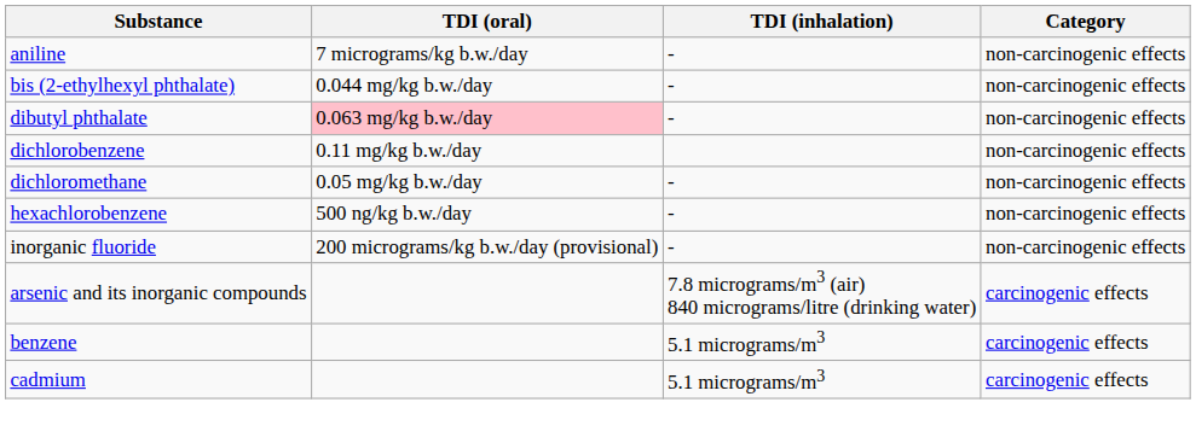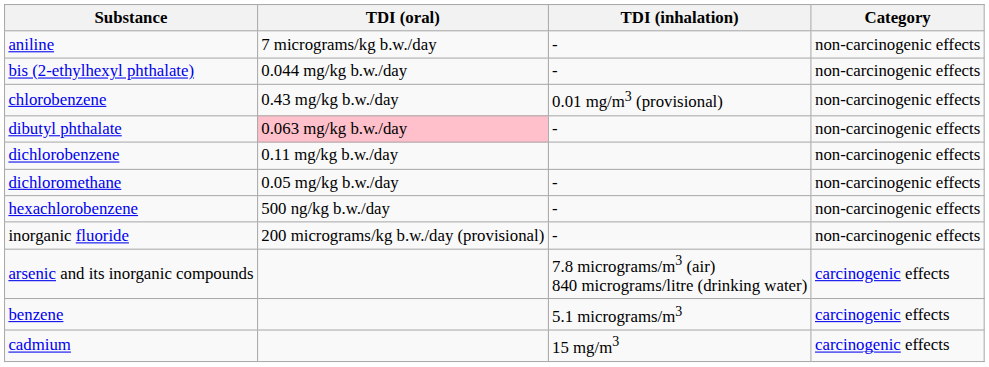+ row: chlorobenzene | 0.43 mg/kg b.w./day | 0.01 mg/m3 (provisional) | non-carcinogenic effects
cadmium | TDI (inhalation): 5.1 micrograms/m3 -> 15 mg/m3
